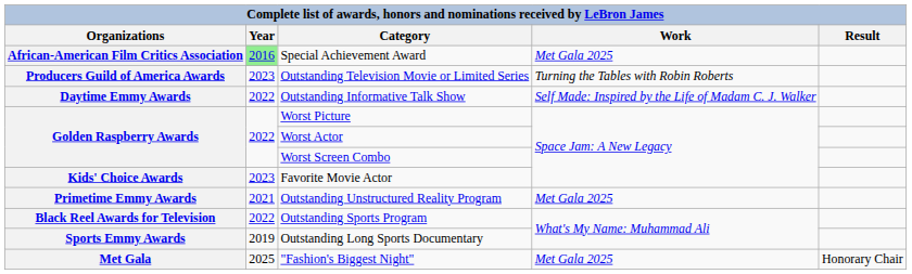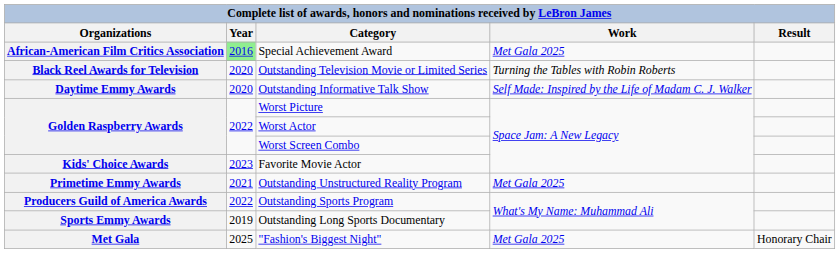Outstanding Television Movie or Limited Series | Organizations: Producers Guild of America Awards -> Black Reel Awards for Television
Outstanding Television Movie or Limited Series | Year: 2023 -> 2020
Outstanding Informative Talk Show | Year: 2022 -> 2020
Outstanding Sports Program | Organizations: Black Reel Awards for Television -> Producers Guild of America Awards
